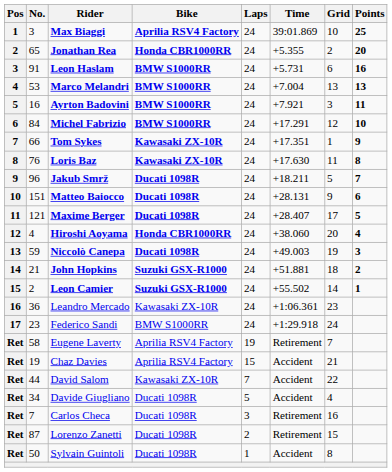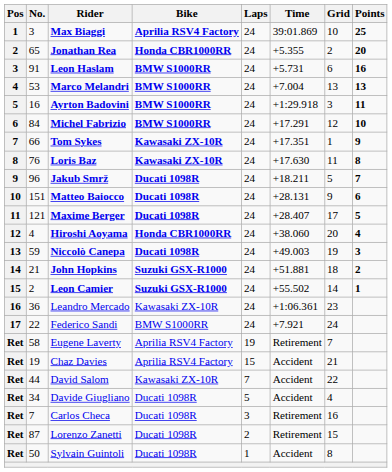Ayrton Badovini | Time: +7.921 -> +1:29.918
Federico Sandi | No.: 23 -> 22
Federico Sandi | Time: +1:29.918 -> +7.921
